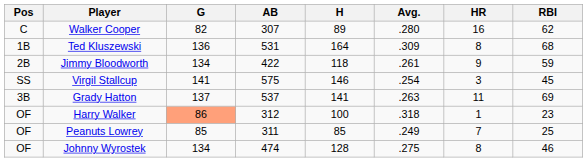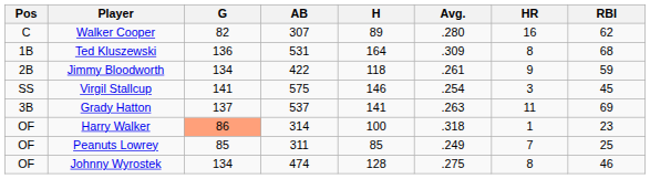Harry Walker | AB: 312 -> 314
